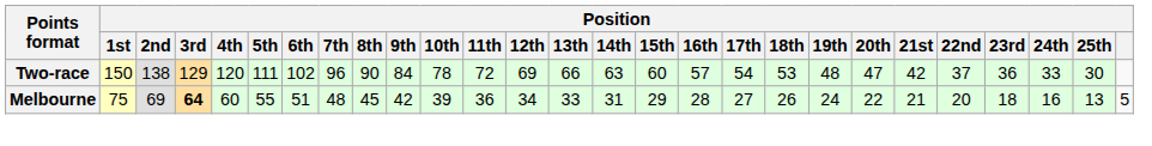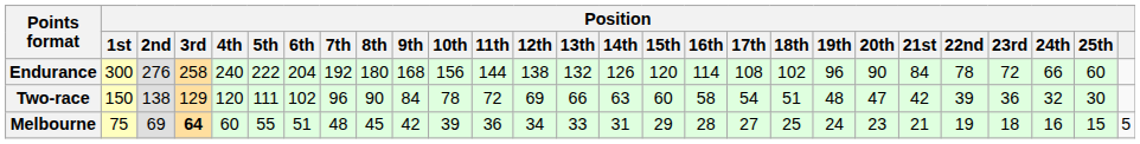+ row: Endurance | 300 | 276 | 258 | 240 | 222 | 204 | 192 | 180 | 168 | 156 | 144 | 138 | 132 | 126 | 120 | 114 | 108 | 102 | 96 | 90 | 84 | 78 | 72 | 66 | 60
Two-race | Position / 16th: 57 -> 58
Two-race | Position / 18th: 53 -> 51
Two-race | Position / 22nd: 37 -> 39
Two-race | Position / 24th: 33 -> 32
Melbourne | Position / 18th: 26 -> 25
Melbourne | Position / 20th: 22 -> 23
Melbourne | Position / 22nd: 20 -> 19
Melbourne | Position / 25th: 13 -> 15
